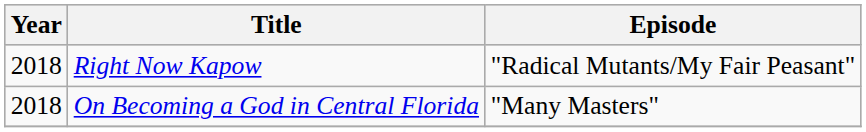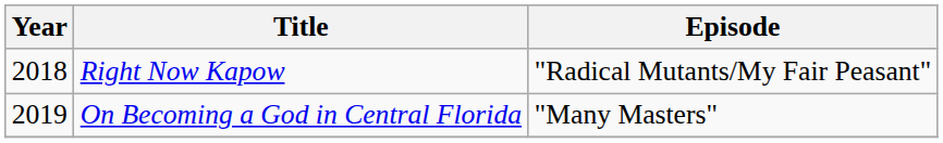On Becoming a God in Central Florida | Year: 2018 -> 2019
